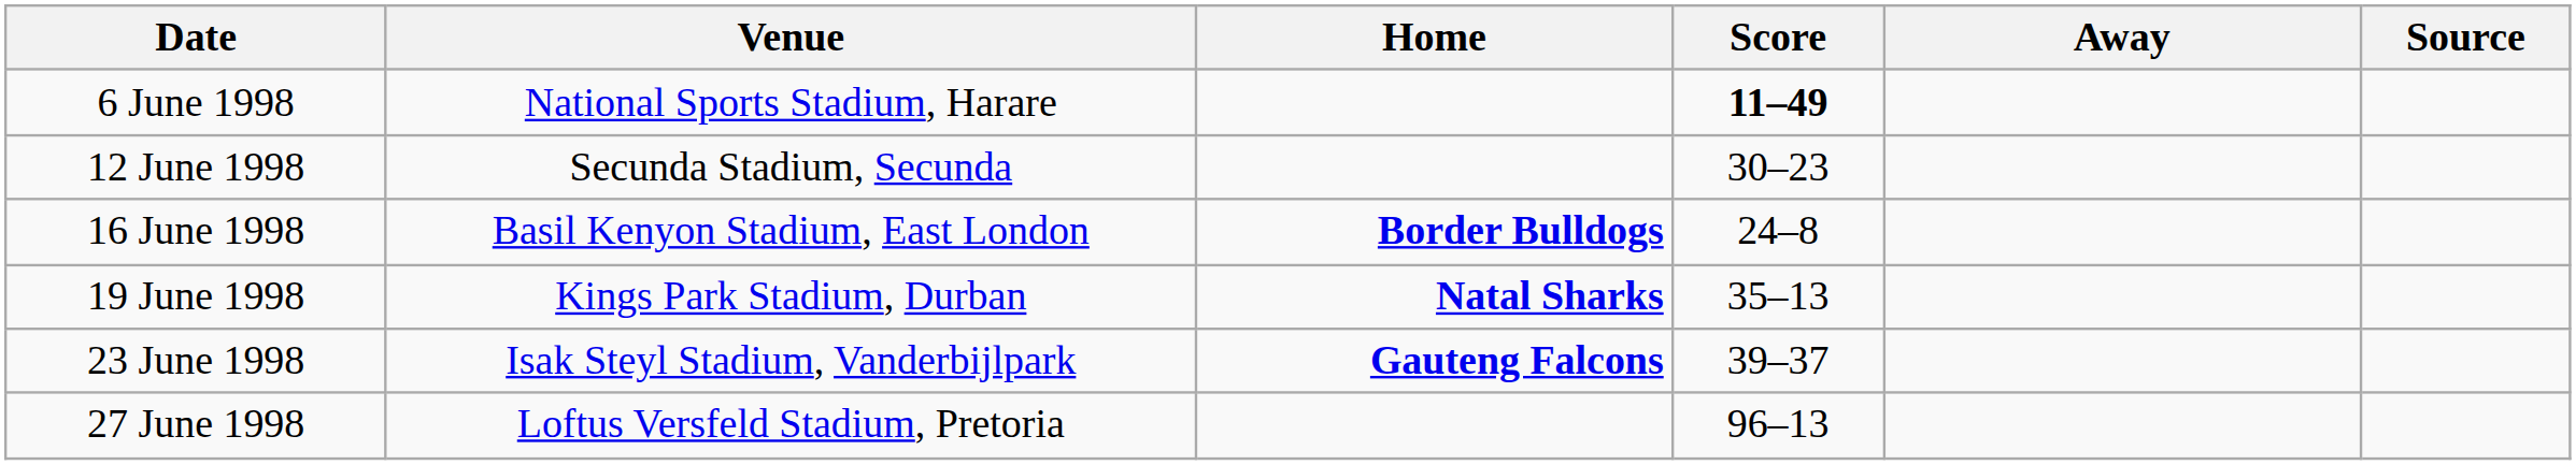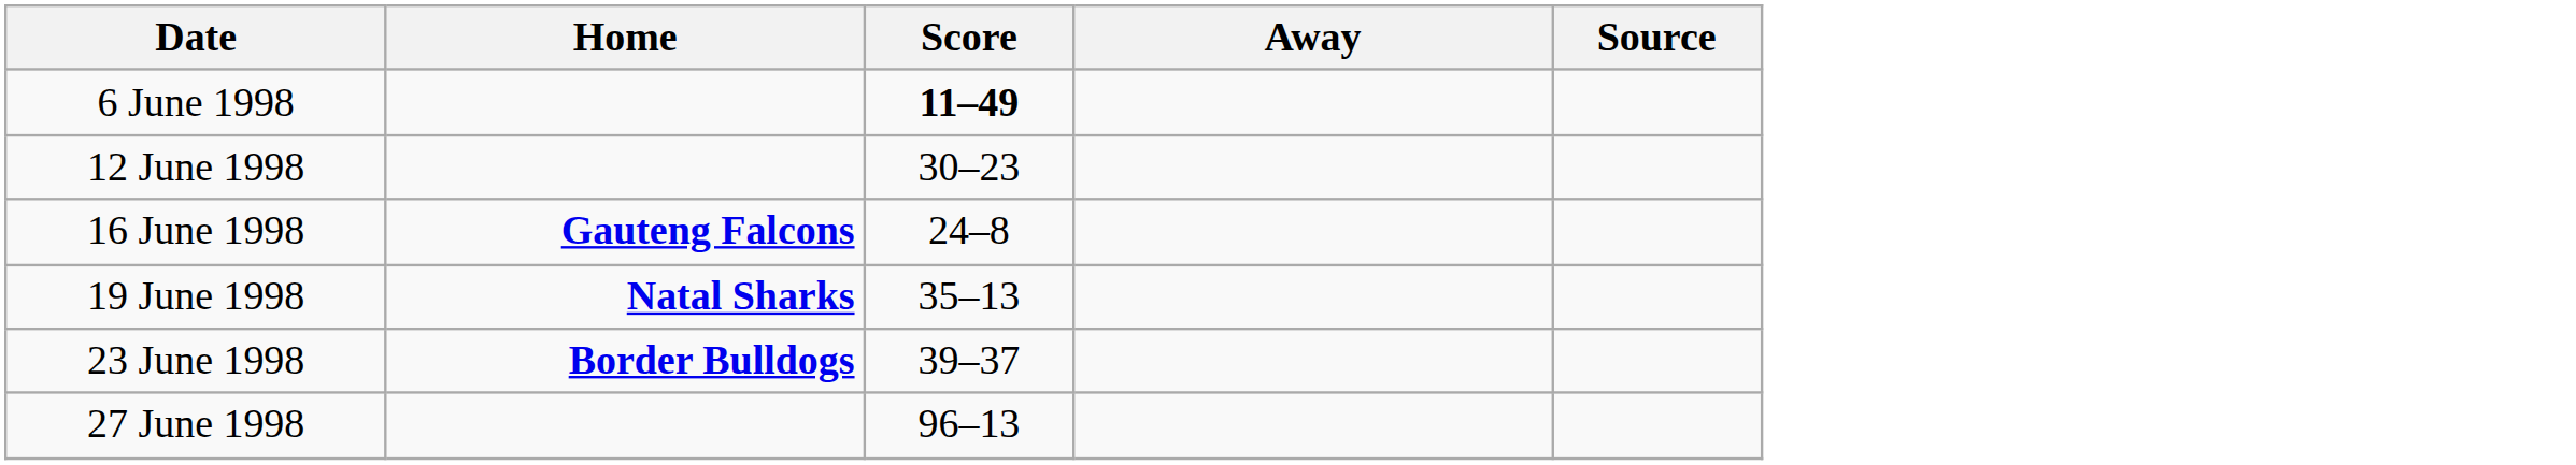- column: Venue | National Sports Stadium, Harare | Secunda Stadium, Secunda | Basil Kenyon Stadium, East London | Kings Park Stadium, Durban | Isak Steyl Stadium, Vanderbijlpark | Loftus Versfeld Stadium, Pretoria
16 June 1998 | Home: Border Bulldogs -> Gauteng Falcons
23 June 1998 | Home: Gauteng Falcons -> Border Bulldogs
